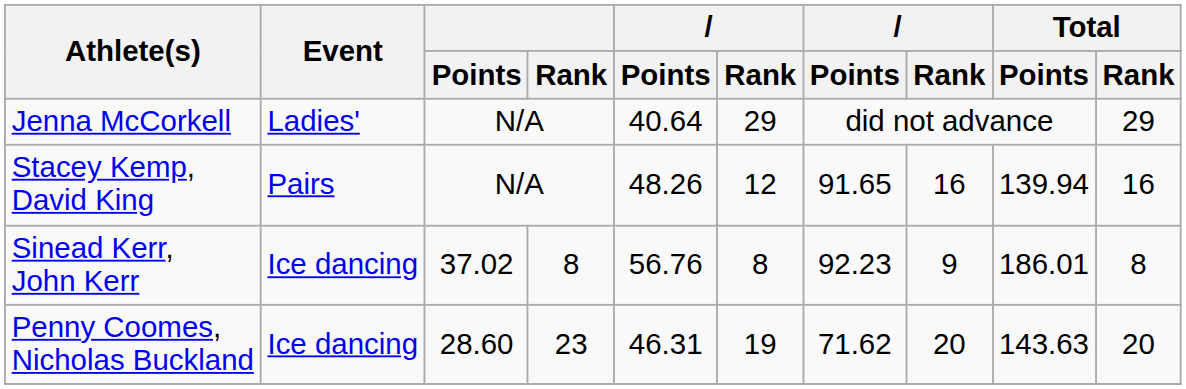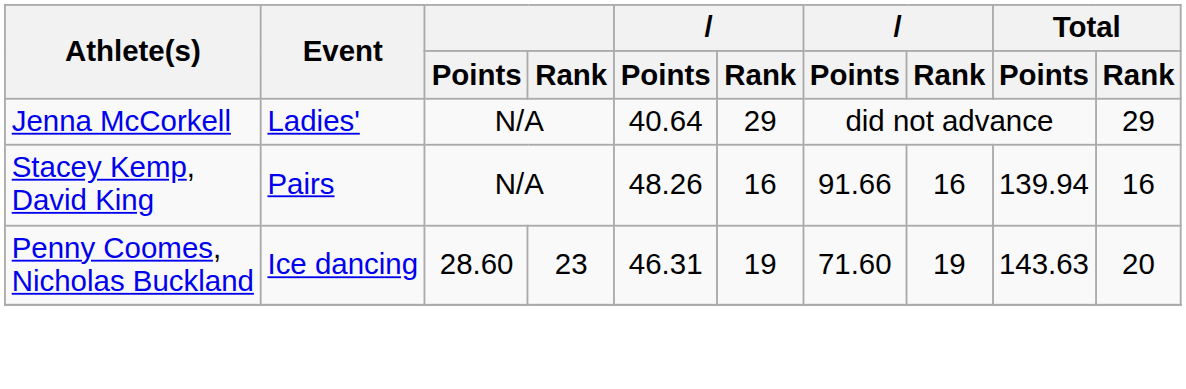Stacey Kemp, David King | column 6: 12 -> 16
Stacey Kemp, David King | column 7: 91.65 -> 91.66
- row: Sinead Kerr, John Kerr | Ice dancing | 37.02 | 8 | 56.76 | 8 | 92.23 | 9 | 186.01 | 8
Penny Coomes, Nicholas Buckland | column 7: 71.62 -> 71.60
Penny Coomes, Nicholas Buckland | column 8: 20 -> 19
